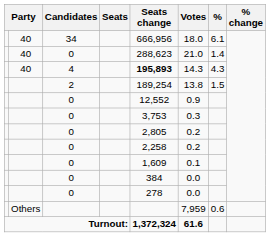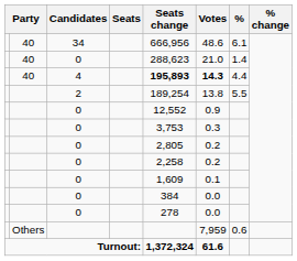34 | Votes: 18.0 -> 48.6
4 | Votes: normal -> bold
4 | %: 4.3 -> 4.4
2 | %: 1.5 -> 5.5
